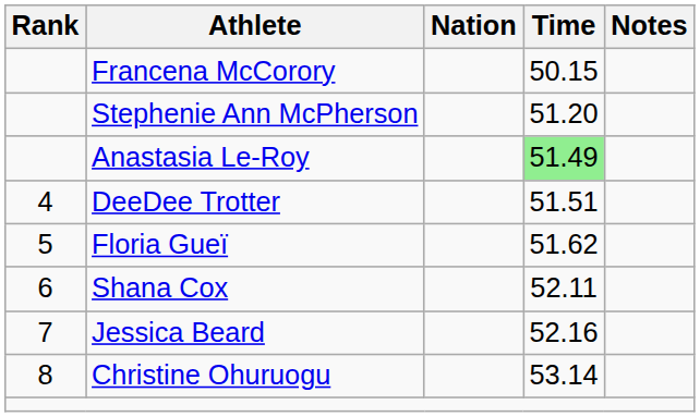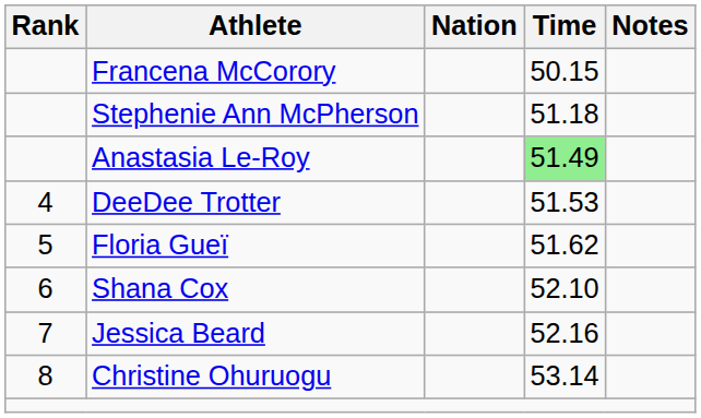Stephenie Ann McPherson | Time: 51.20 -> 51.18
DeeDee Trotter | Time: 51.51 -> 51.53
Shana Cox | Time: 52.11 -> 52.10
